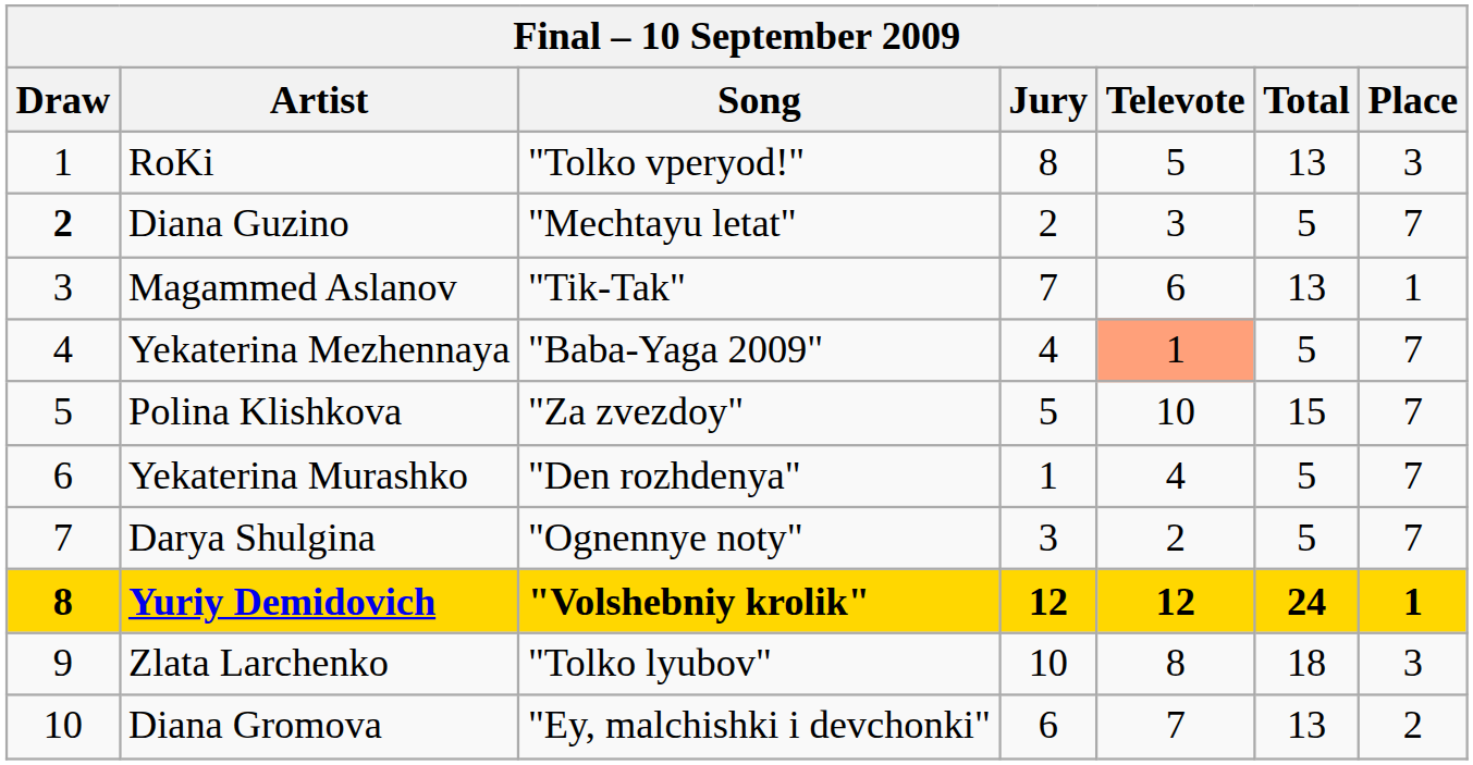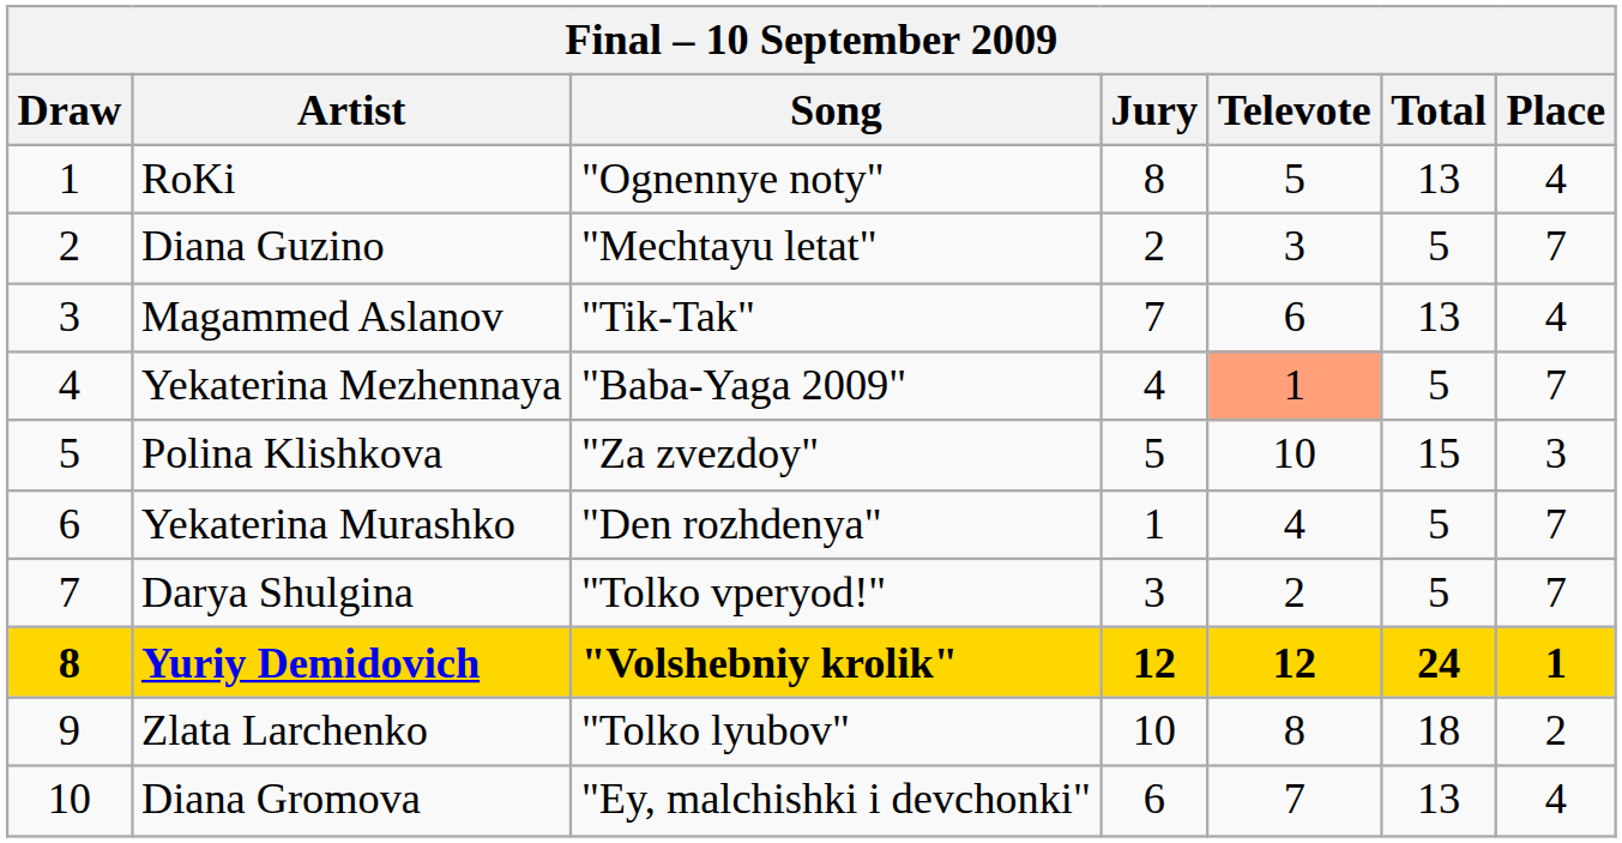RoKi | Song: "Tolko vperyod!" -> "Ognennye noty"
RoKi | Place: 3 -> 4
Diana Guzino | Draw: bold -> normal
Magammed Aslanov | Place: 1 -> 4
Polina Klishkova | Place: 7 -> 3
Darya Shulgina | Song: "Ognennye noty" -> "Tolko vperyod!"
Zlata Larchenko | Place: 3 -> 2
Diana Gromova | Place: 2 -> 4
